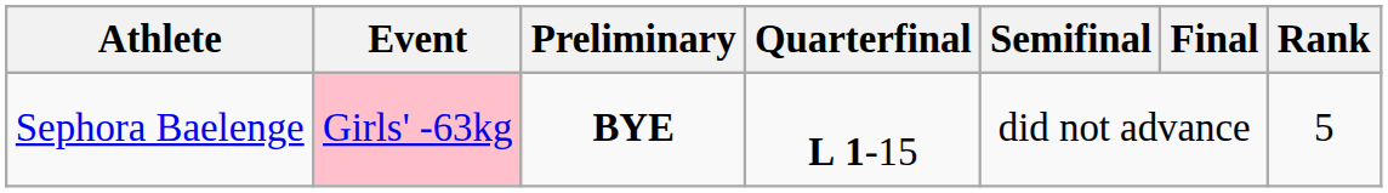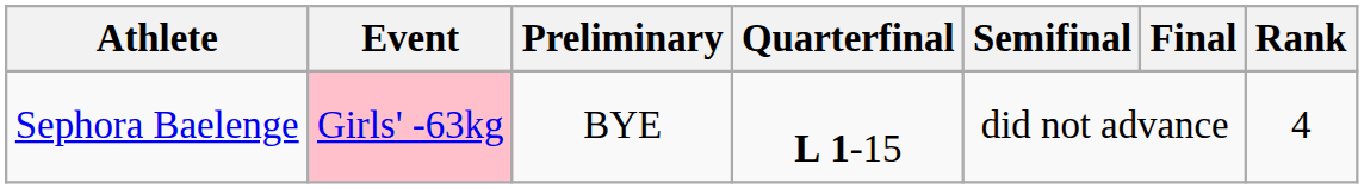Sephora Baelenge | Preliminary: bold -> normal
Sephora Baelenge | Rank: 5 -> 4
